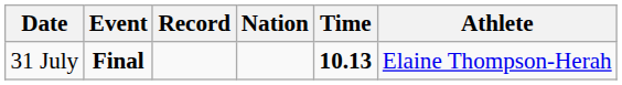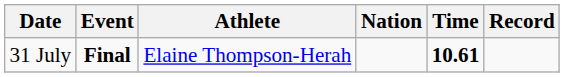columns swapped: Athlete <-> Record
31 July | Time: 10.13 -> 10.61
